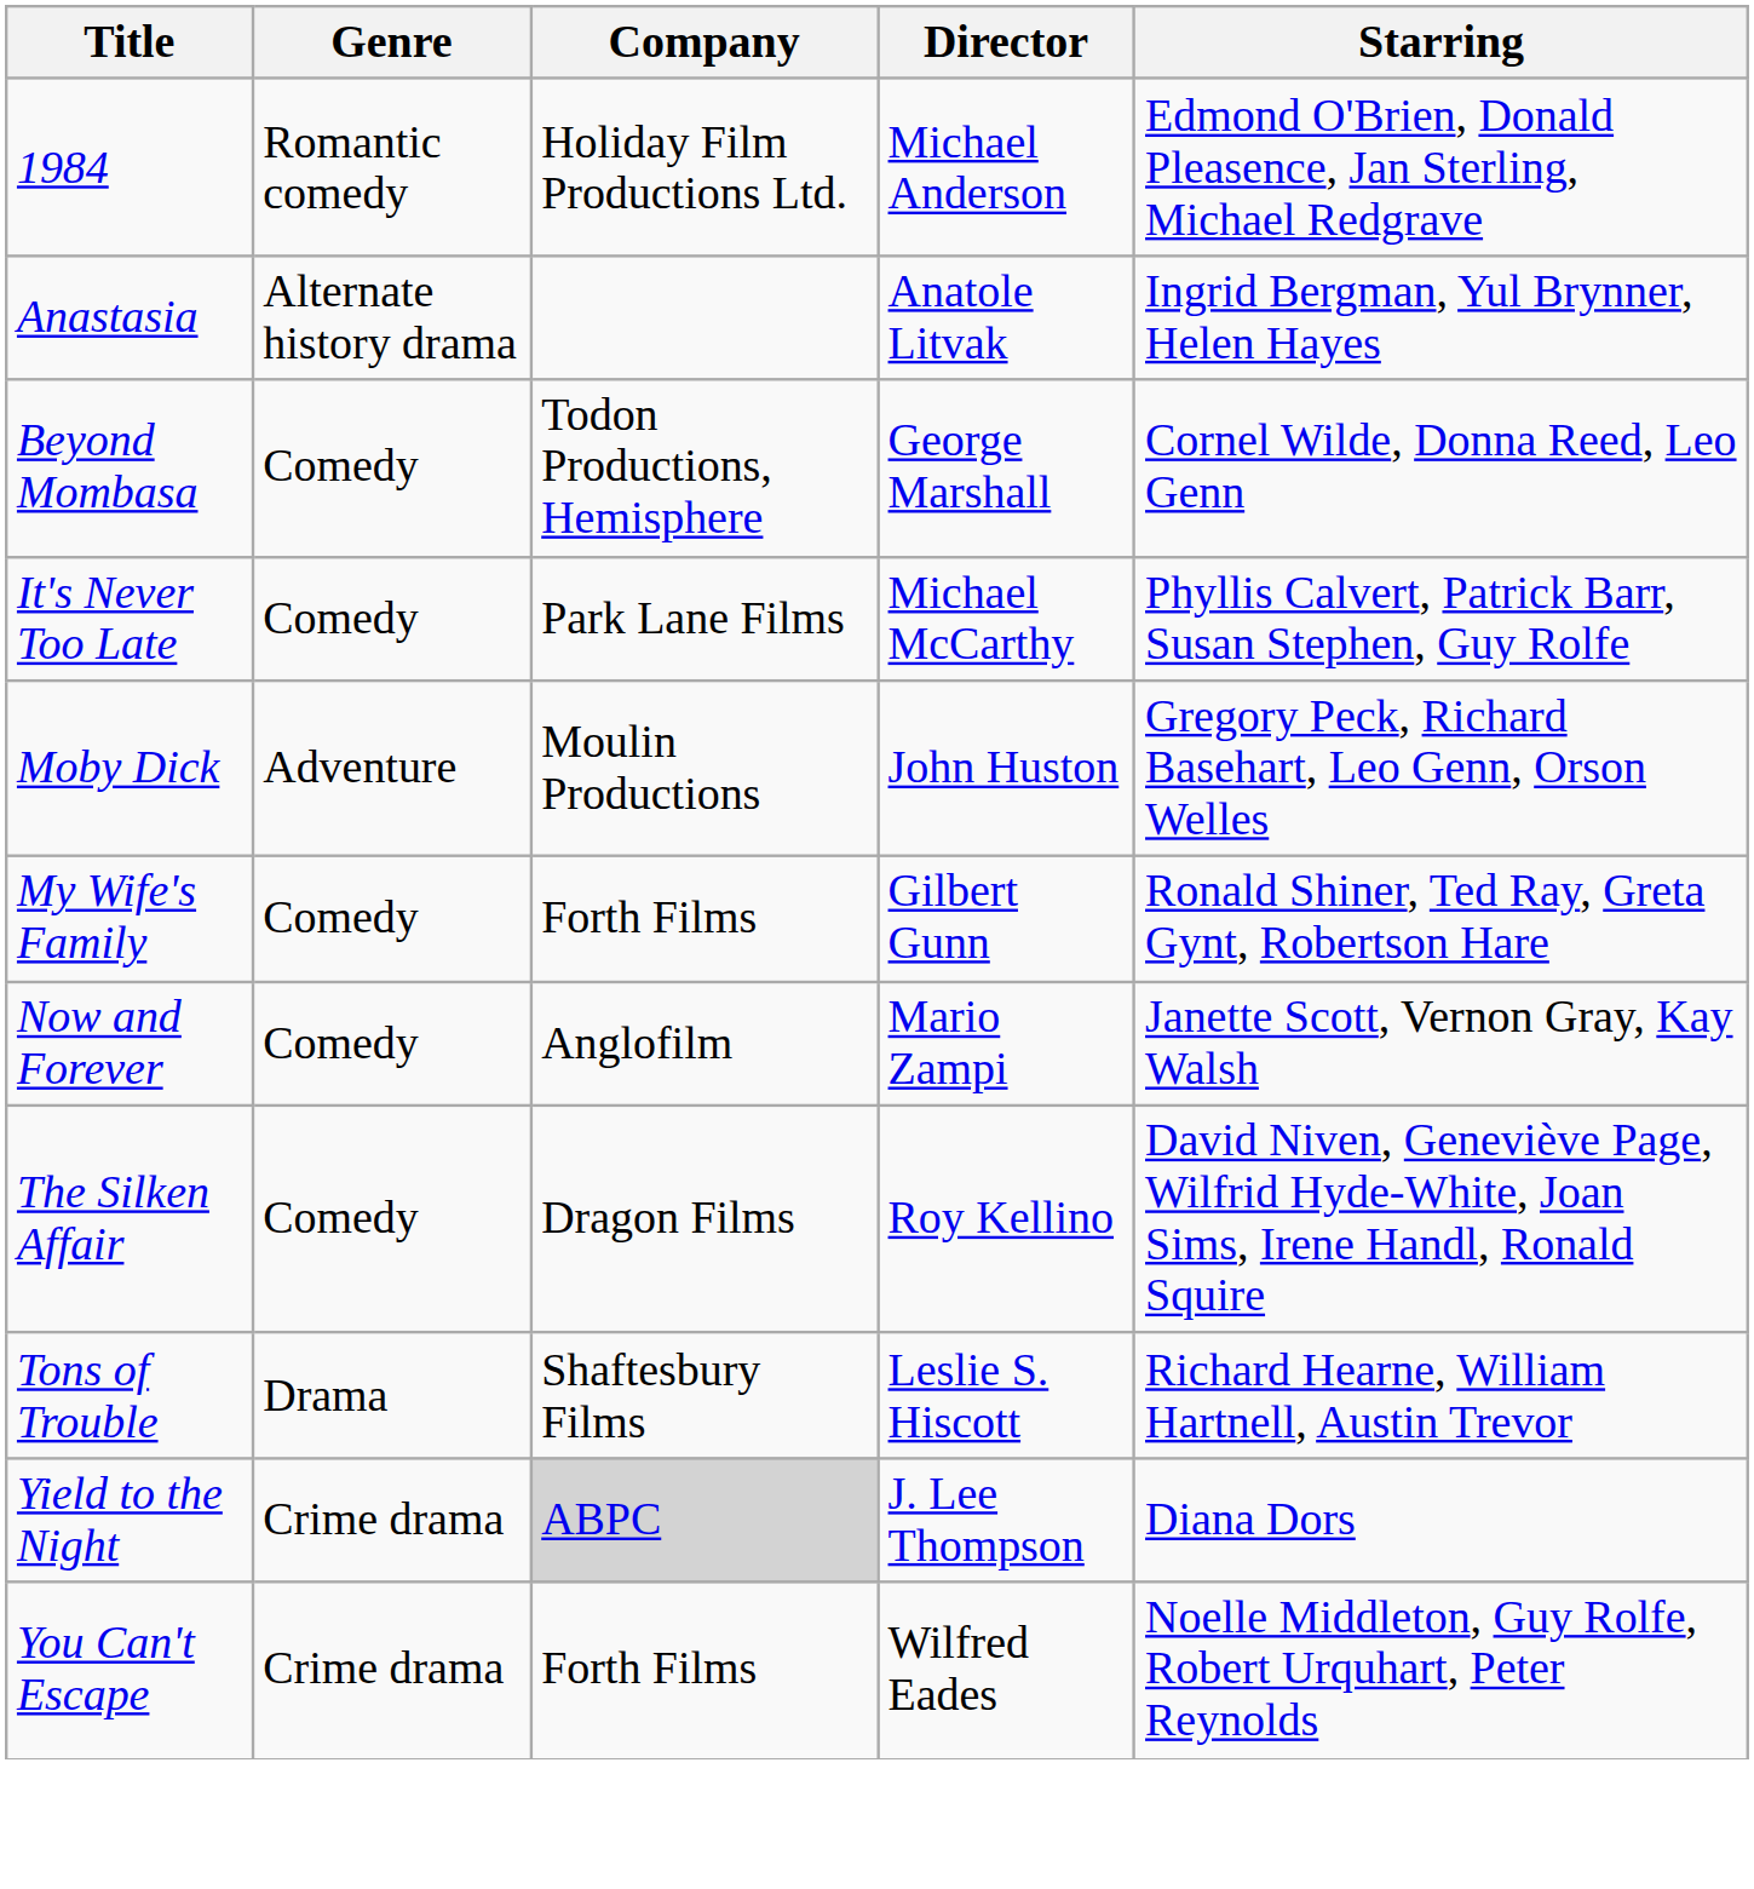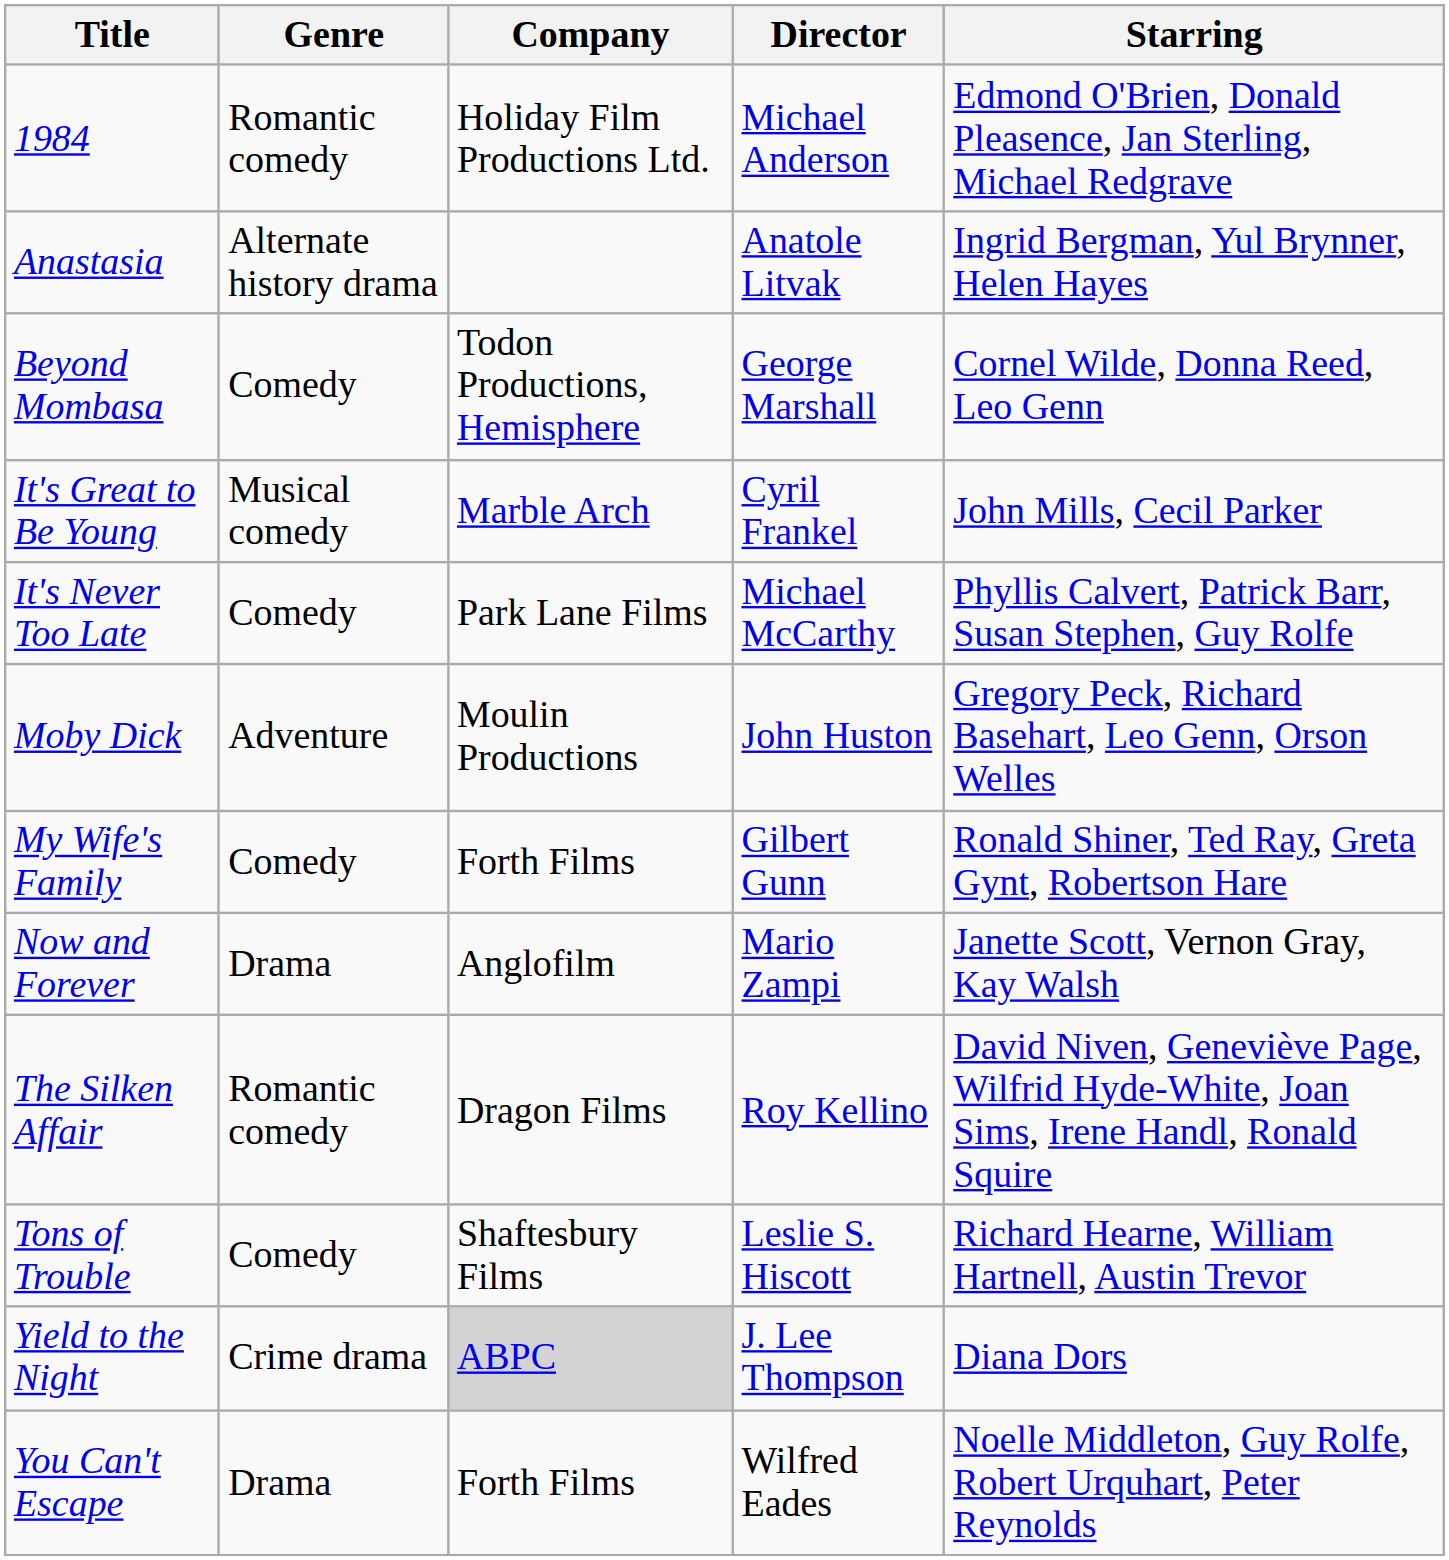+ row: It's Great to Be Young | Musical comedy | Marble Arch | Cyril Frankel | John Mills, Cecil Parker
Now and Forever | Genre: Comedy -> Drama
The Silken Affair | Genre: Comedy -> Romantic comedy
Tons of Trouble | Genre: Drama -> Comedy
You Can't Escape | Genre: Crime drama -> Drama
